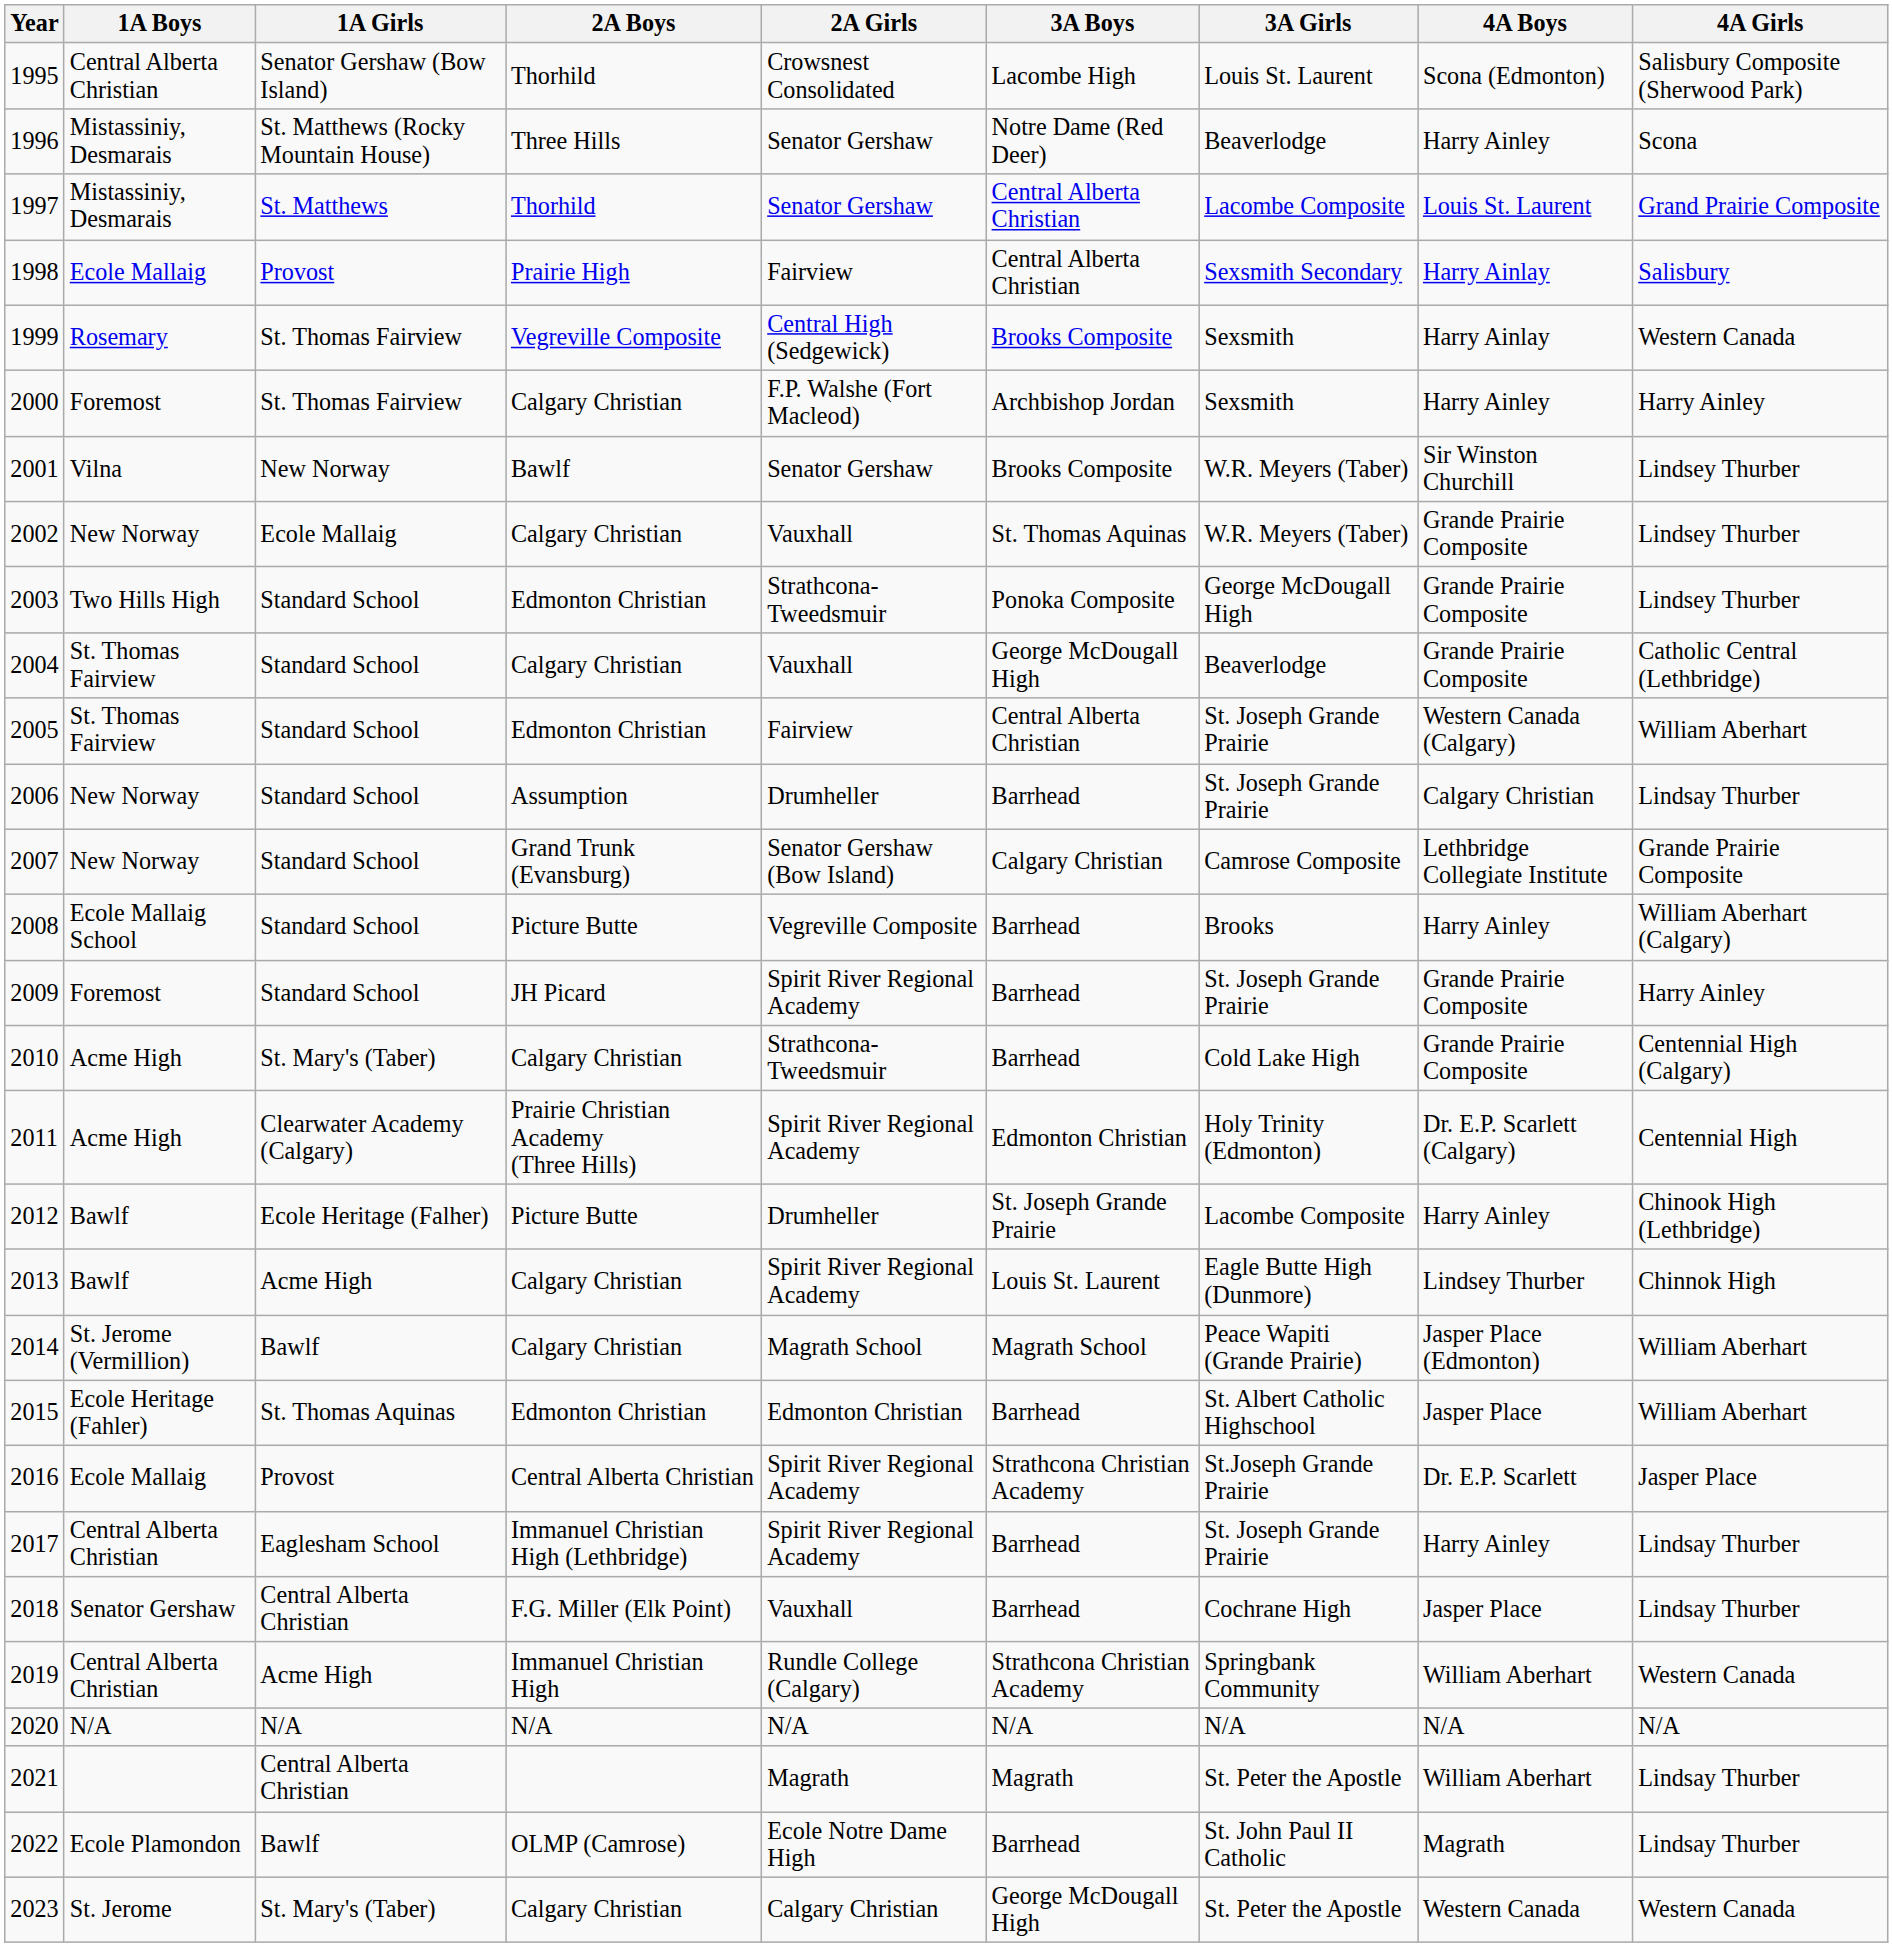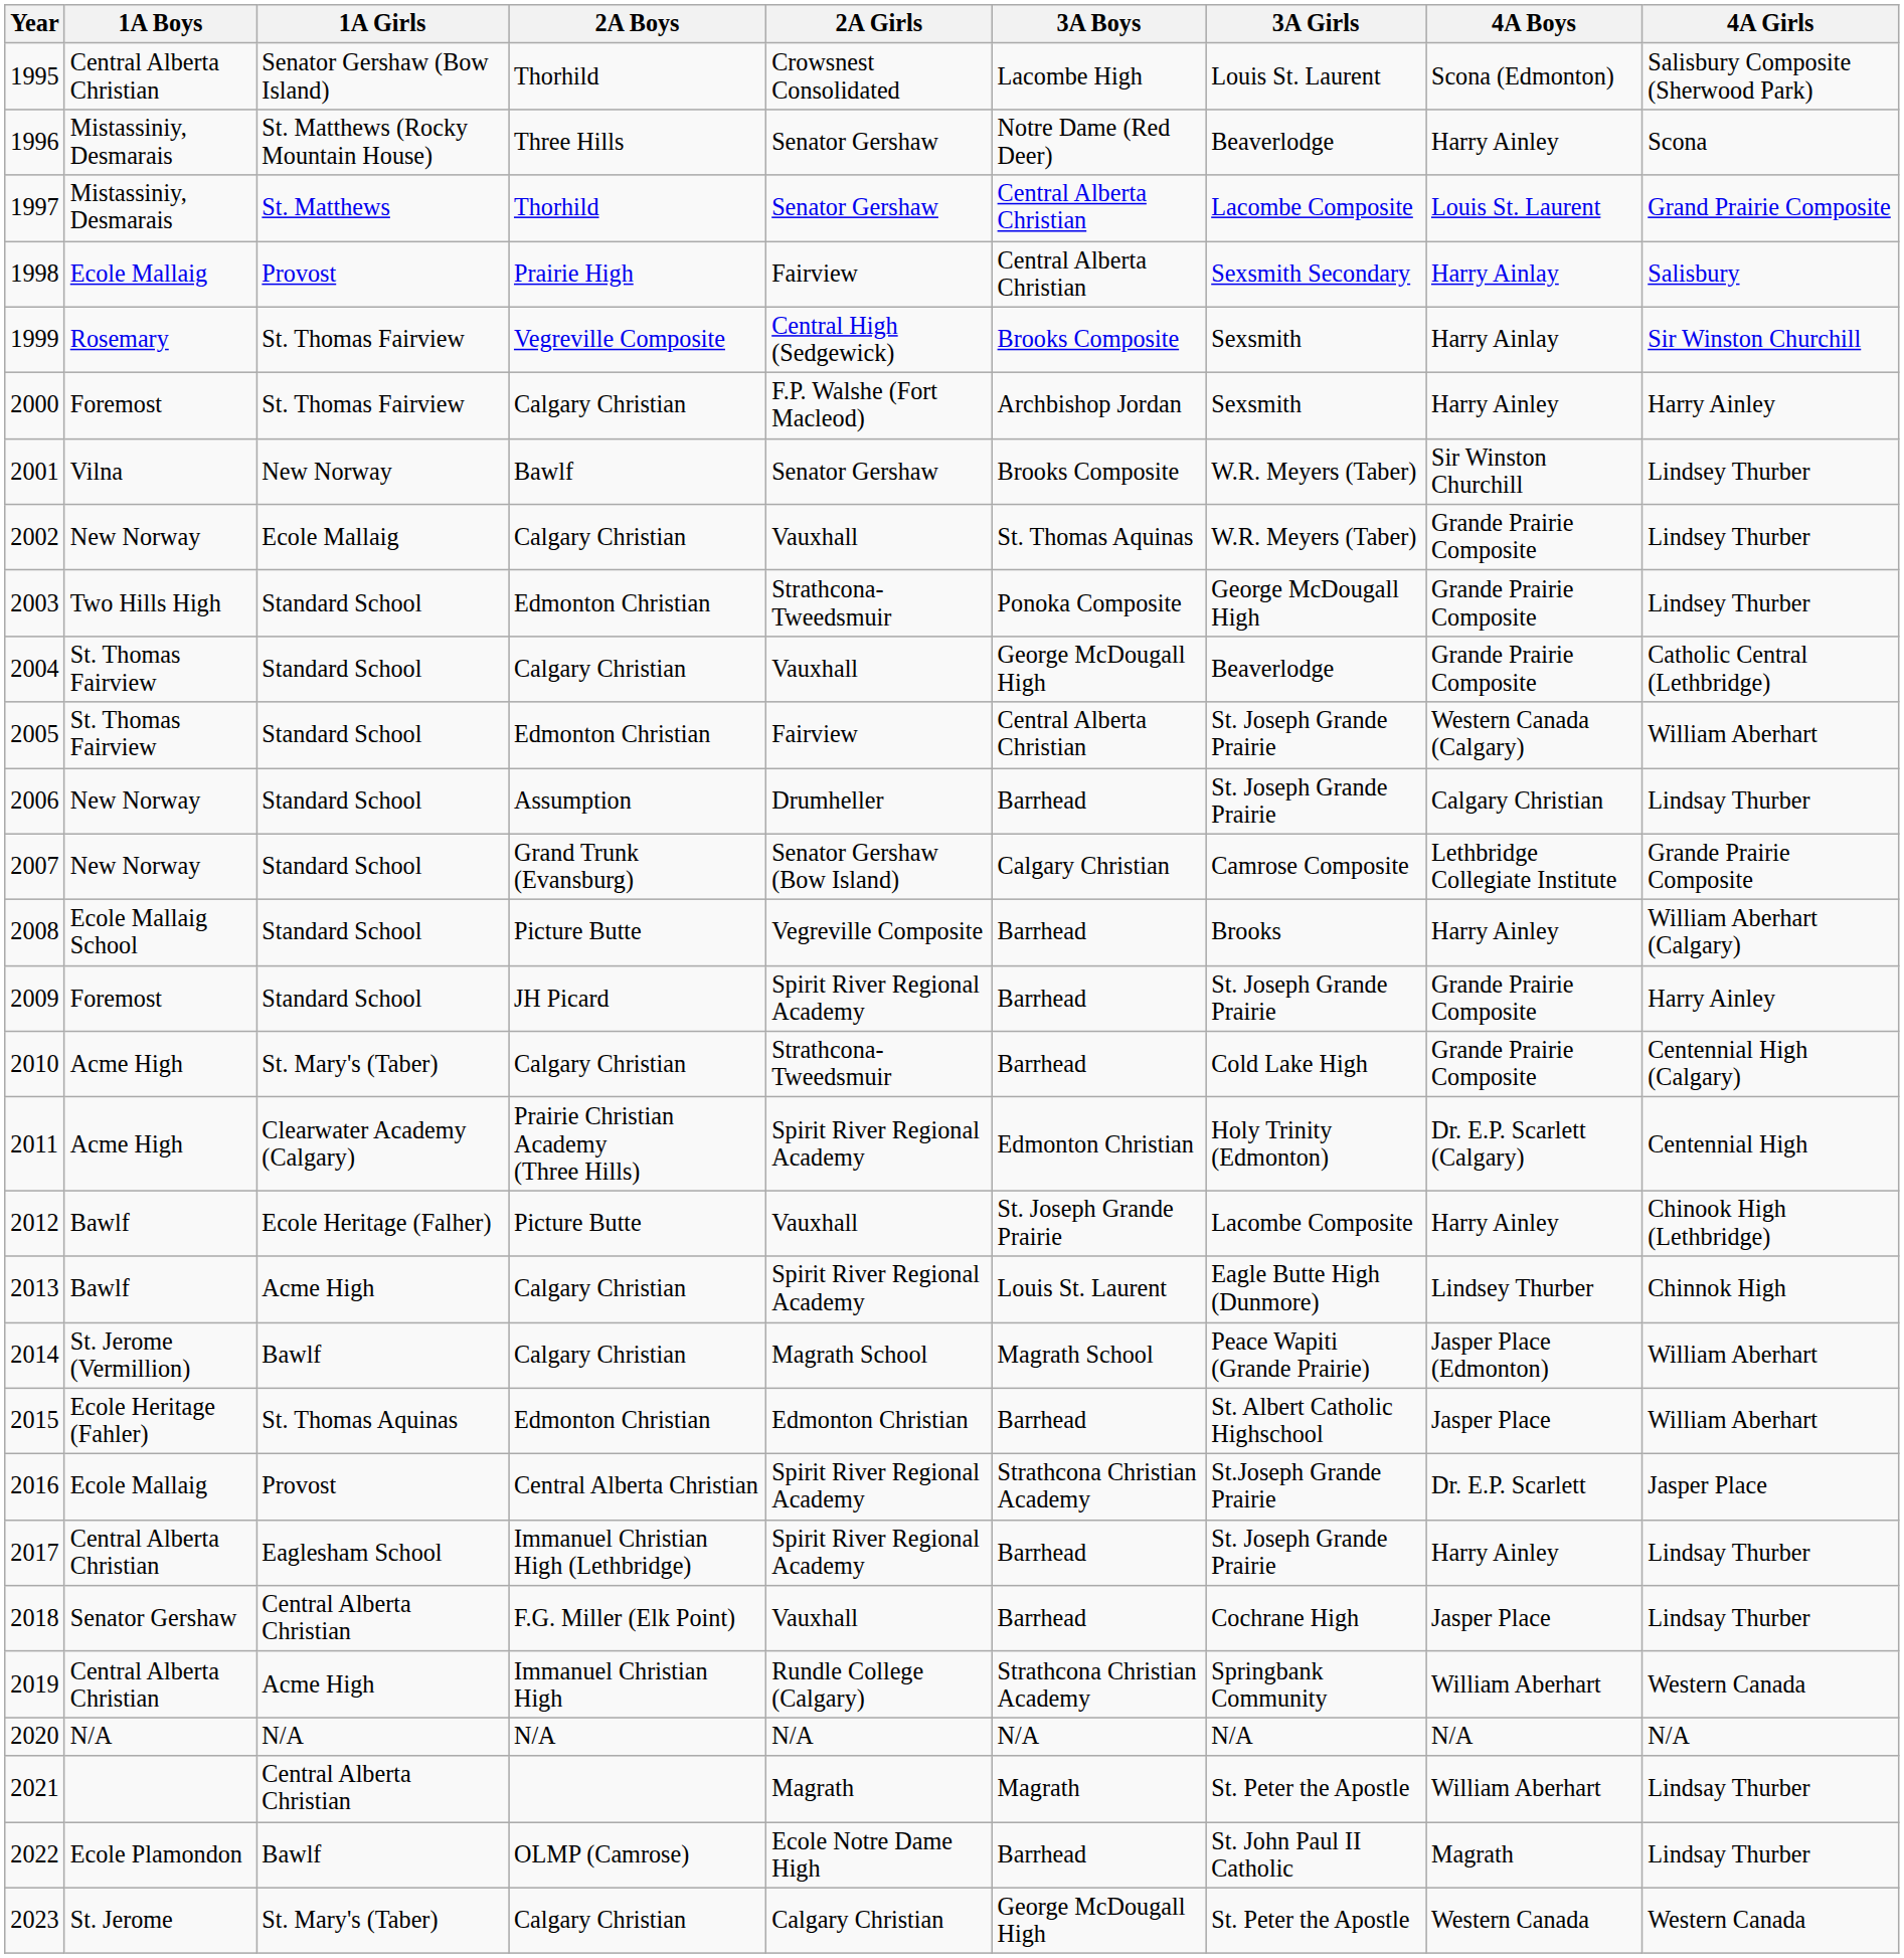1999 | 4A Girls: Western Canada -> Sir Winston Churchill
2012 | 2A Girls: Drumheller -> Vauxhall
